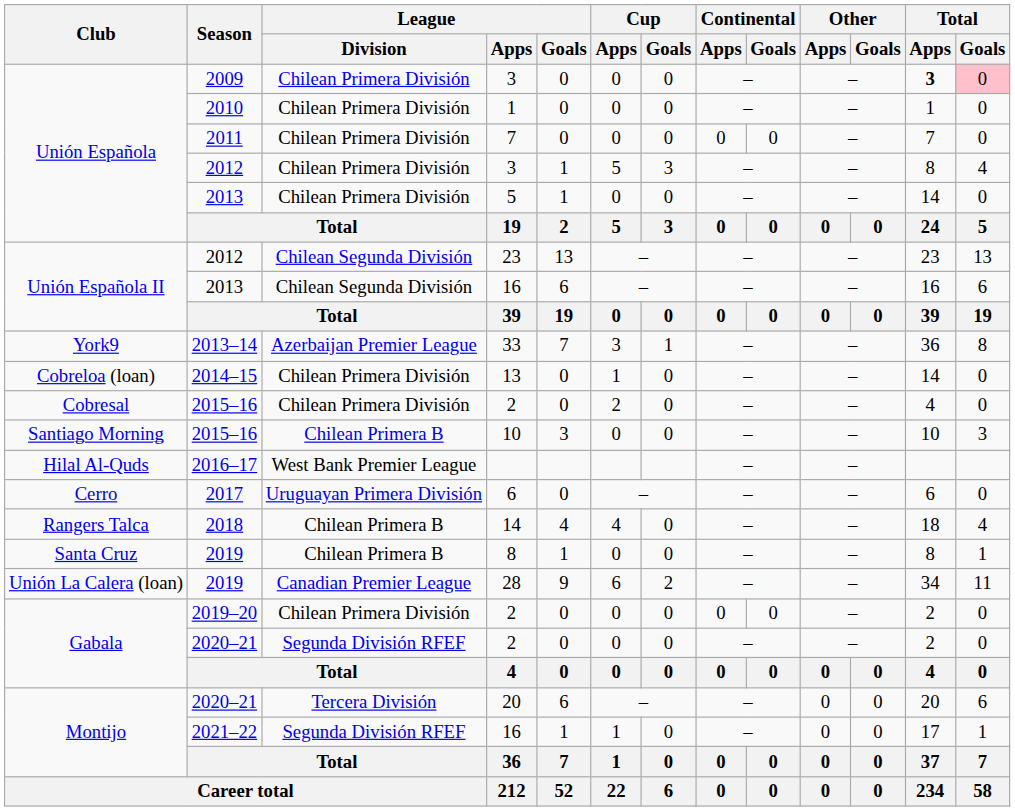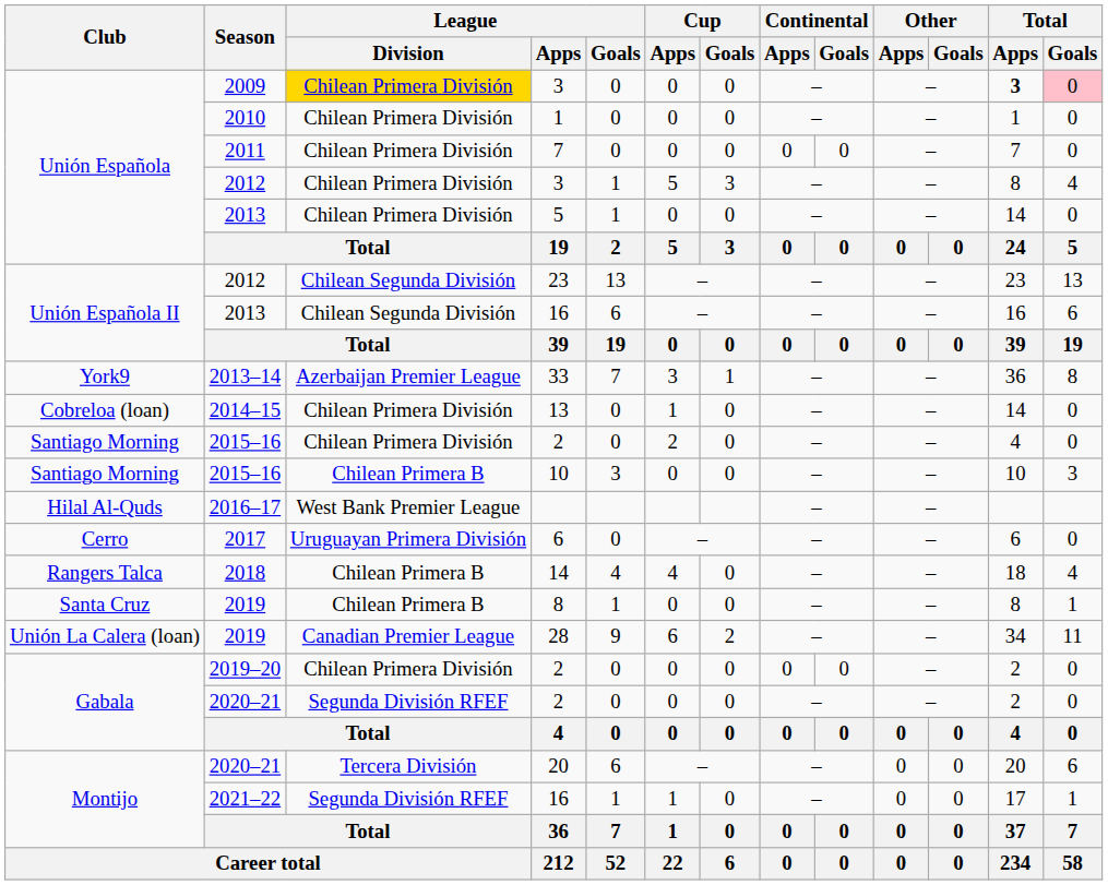2009 / 3 | League / Division: no background -> gold background
2015–16 / 2 | Club: Cobresal -> Santiago Morning
